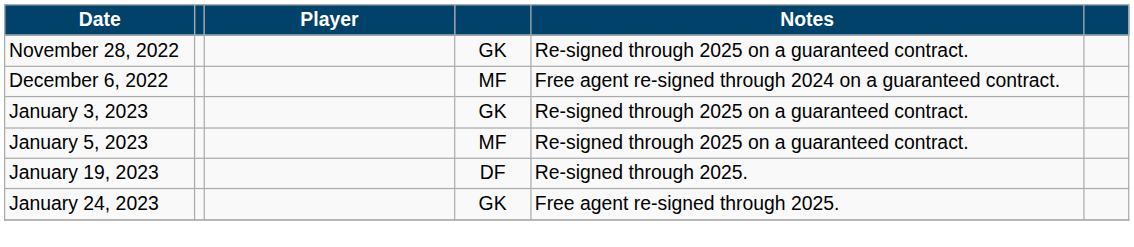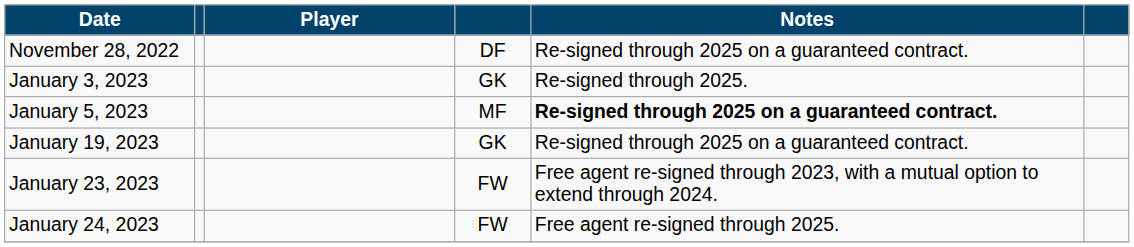November 28, 2022 | column 4: GK -> DF
- row: December 6, 2022 | MF | Free agent re-signed through 2024 on a guaranteed contract.
January 3, 2023 | Notes: Re-signed through 2025 on a guaranteed contract. -> Re-signed through 2025.
January 5, 2023 | Notes: normal -> bold
January 19, 2023 | column 4: DF -> GK
January 19, 2023 | Notes: Re-signed through 2025. -> Re-signed through 2025 on a guaranteed contract.
+ row: January 23, 2023 | FW | Free agent re-signed through 2023, with a mutual option to extend through 2024.
January 24, 2023 | column 4: GK -> FW
